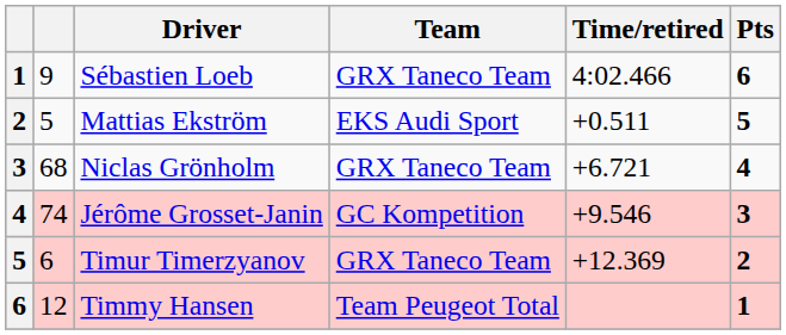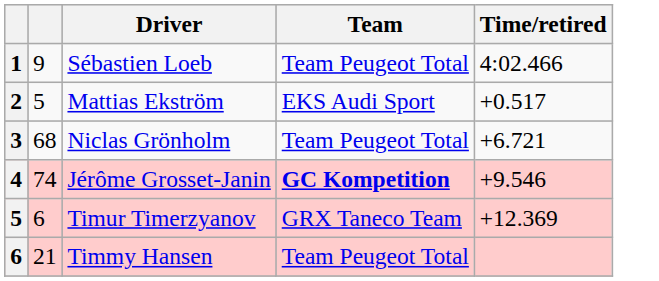- column: Pts | 6 | 5 | 4 | 3 | 2 | 1
Sébastien Loeb | Team: GRX Taneco Team -> Team Peugeot Total
Mattias Ekström | Time/retired: +0.511 -> +0.517
Niclas Grönholm | Team: GRX Taneco Team -> Team Peugeot Total
Jérôme Grosset-Janin | Team: normal -> bold
Timmy Hansen | column 2: 12 -> 21
